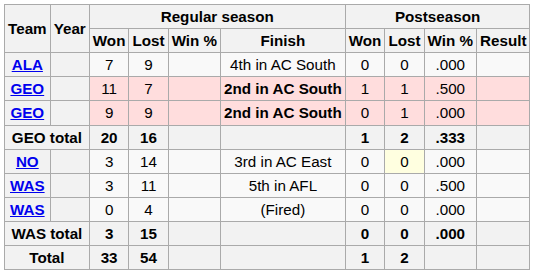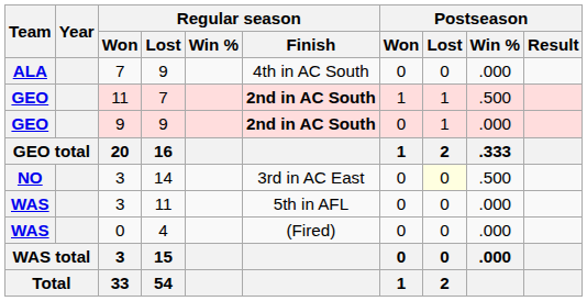3 / 14 | Postseason / Win %: .000 -> .500
3 / 11 | Postseason / Win %: .500 -> .000
